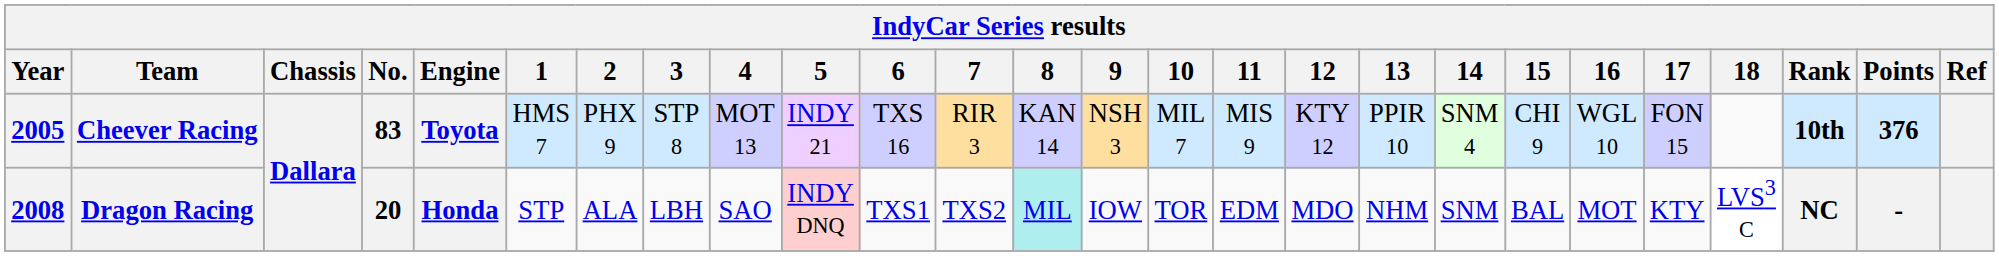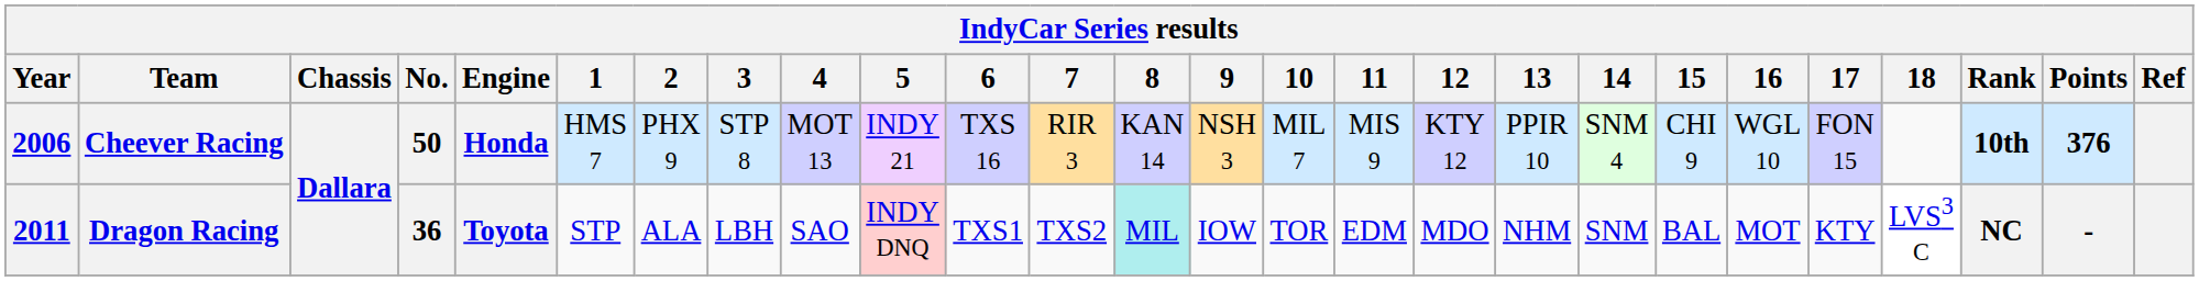Cheever Racing | Year: 2005 -> 2006
Cheever Racing | No.: 83 -> 50
Cheever Racing | Engine: Toyota -> Honda
Dragon Racing | Year: 2008 -> 2011
Dragon Racing | No.: 20 -> 36
Dragon Racing | Engine: Honda -> Toyota
